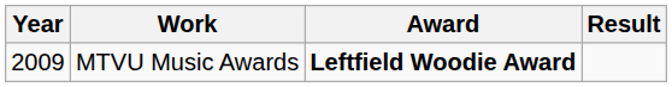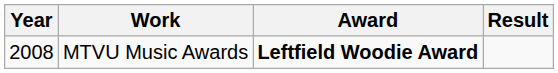MTVU Music Awards | Year: 2009 -> 2008
